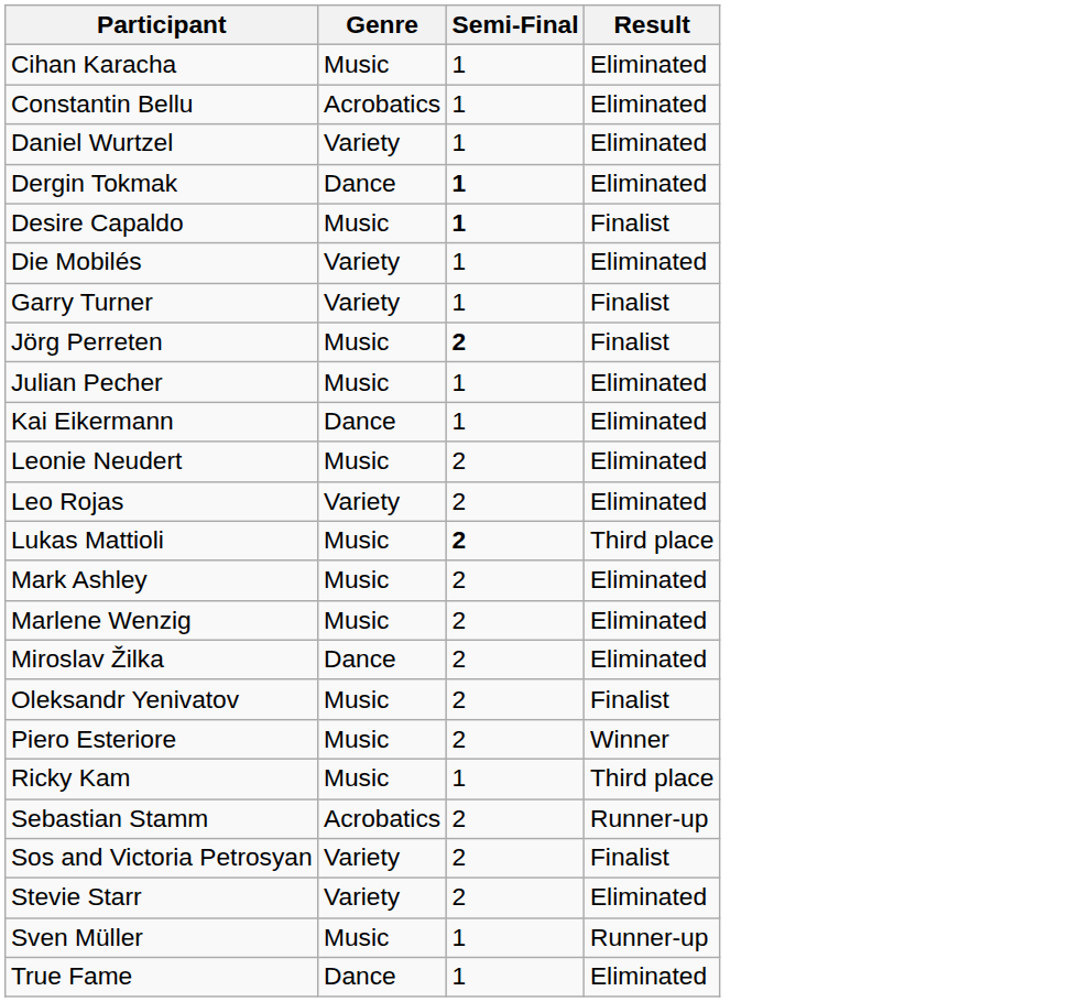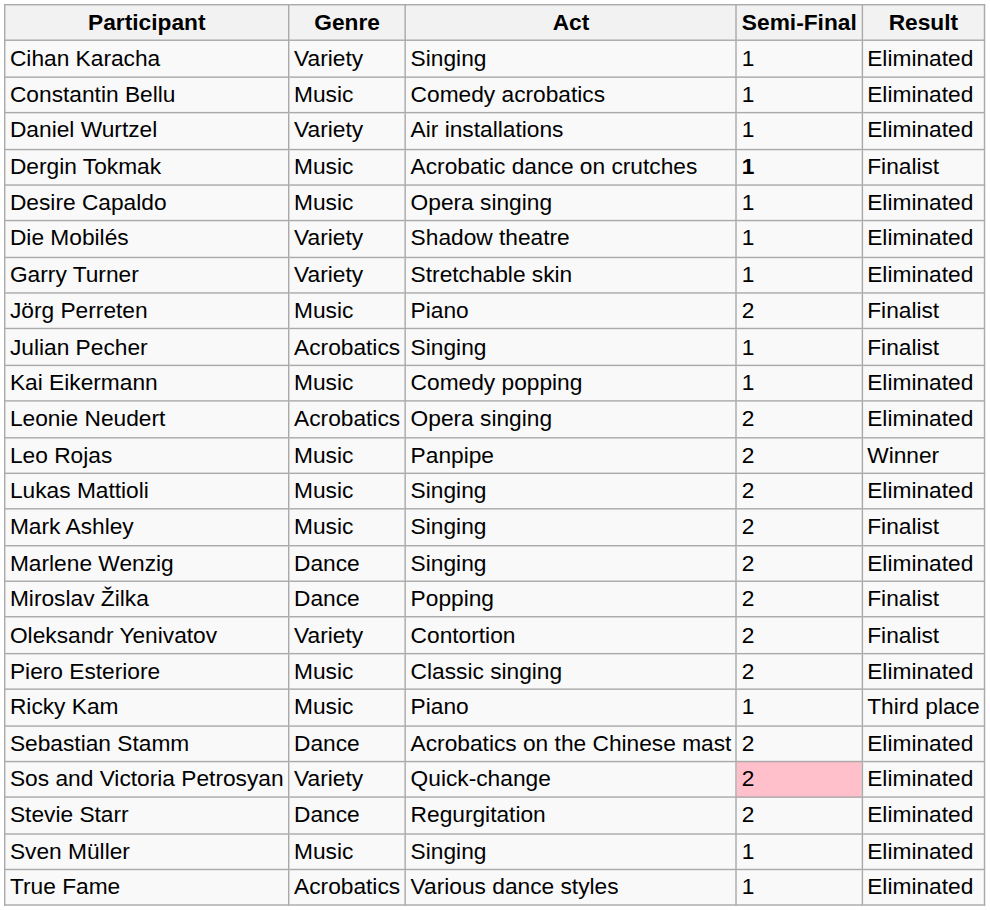+ column: Act | Singing | Comedy acrobatics | Air installations | Acrobatic dance on crutches | Opera singing | Shadow theatre | Stretchable skin | Piano | Singing | Comedy popping | Opera singing | Panpipe | Singing | Singing | Singing | Popping | Contortion | Classic singing | Piano | Acrobatics on the Chinese mast | Quick-change | Regurgitation | Singing | Various dance styles
Cihan Karacha | Genre: Music -> Variety
Constantin Bellu | Genre: Acrobatics -> Music
Dergin Tokmak | Genre: Dance -> Music
Dergin Tokmak | Result: Eliminated -> Finalist
Desire Capaldo | Semi-Final: bold -> normal
Desire Capaldo | Result: Finalist -> Eliminated
Garry Turner | Result: Finalist -> Eliminated
Jörg Perreten | Semi-Final: bold -> normal
Julian Pecher | Genre: Music -> Acrobatics
Julian Pecher | Result: Eliminated -> Finalist
Kai Eikermann | Genre: Dance -> Music
Leonie Neudert | Genre: Music -> Acrobatics
Leo Rojas | Genre: Variety -> Music
Leo Rojas | Result: Eliminated -> Winner
Lukas Mattioli | Semi-Final: bold -> normal
Lukas Mattioli | Result: Third place -> Eliminated
Mark Ashley | Result: Eliminated -> Finalist
Marlene Wenzig | Genre: Music -> Dance
Miroslav Žilka | Result: Eliminated -> Finalist
Oleksandr Yenivatov | Genre: Music -> Variety
Piero Esteriore | Result: Winner -> Eliminated
Sebastian Stamm | Genre: Acrobatics -> Dance
Sebastian Stamm | Result: Runner-up -> Eliminated
Sos and Victoria Petrosyan | Semi-Final: no background -> pink background
Sos and Victoria Petrosyan | Result: Finalist -> Eliminated
Stevie Starr | Genre: Variety -> Dance
Sven Müller | Result: Runner-up -> Eliminated
True Fame | Genre: Dance -> Acrobatics
